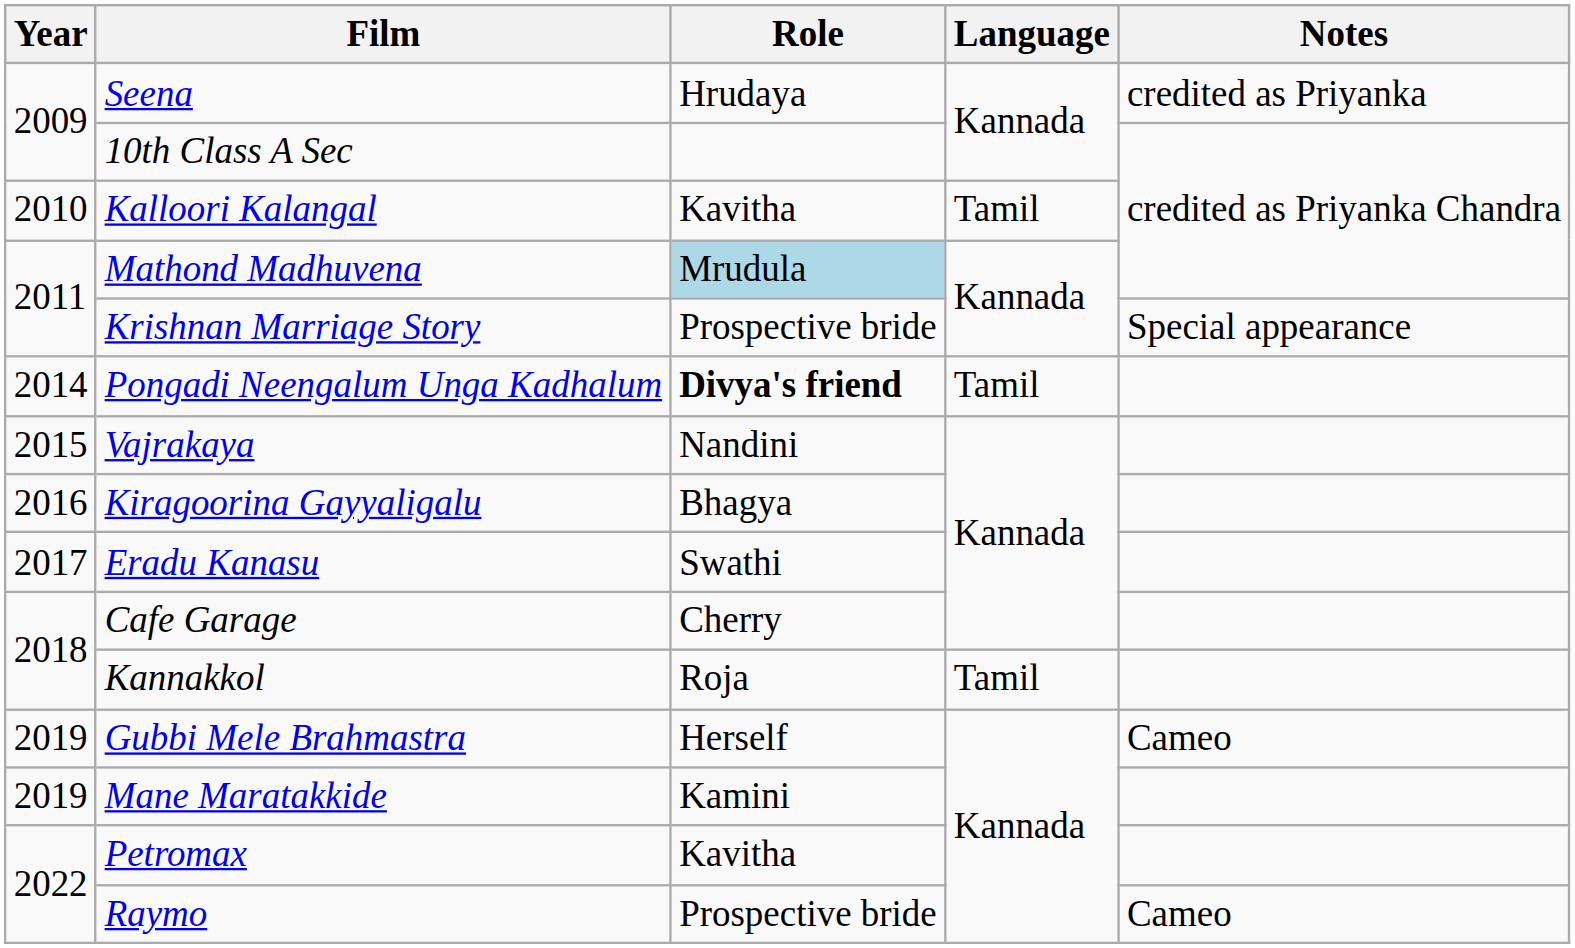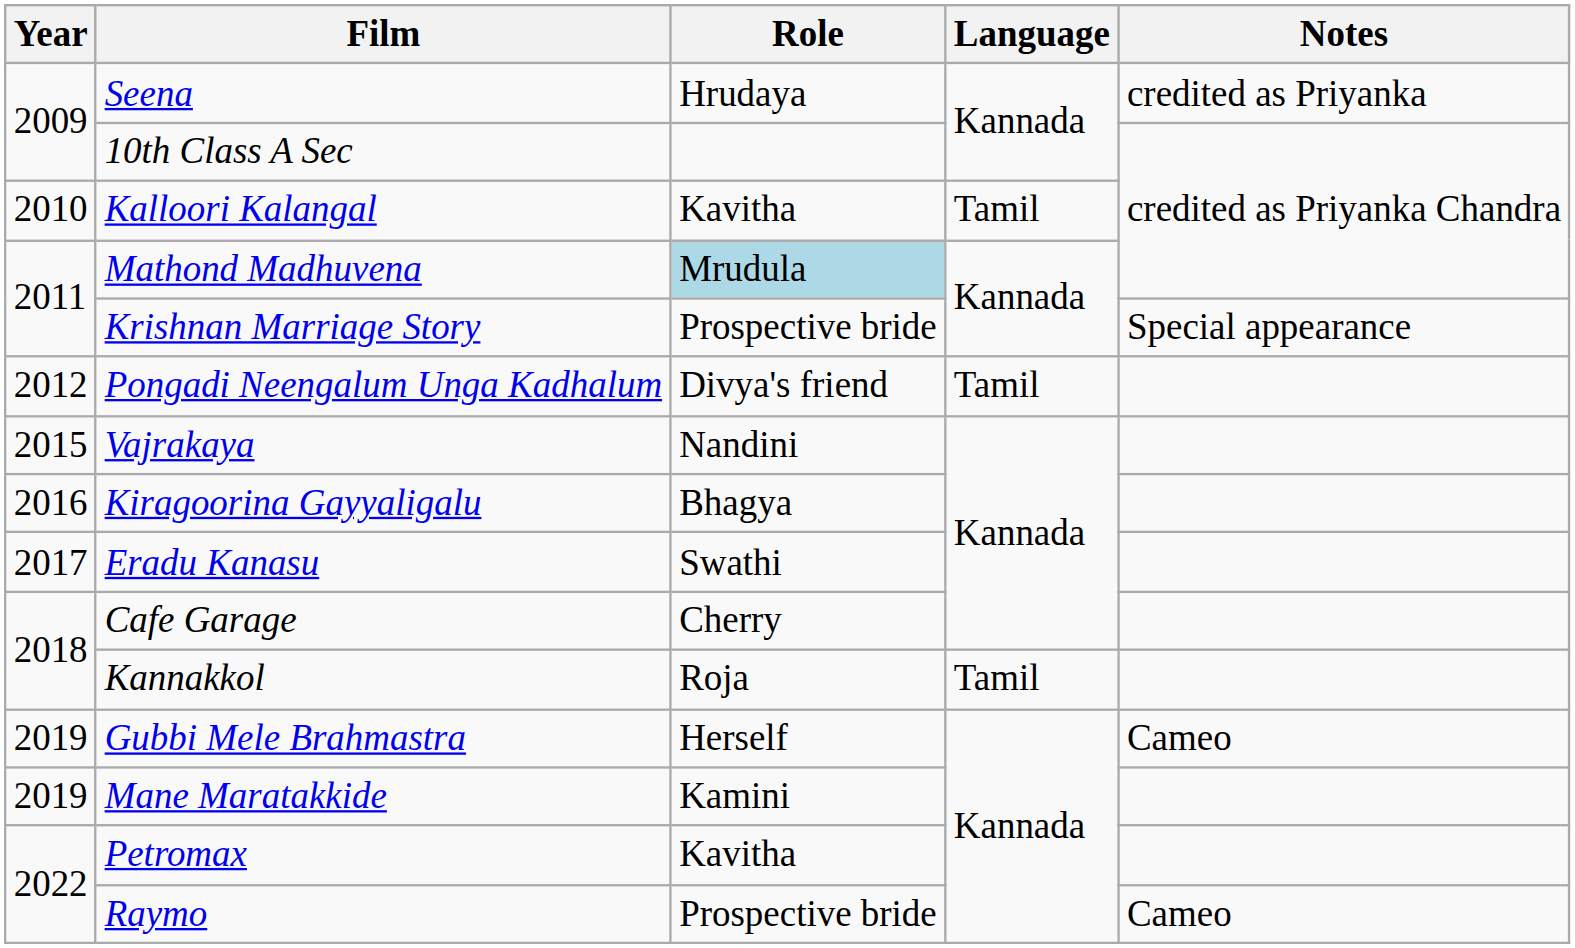Pongadi Neengalum Unga Kadhalum | Year: 2014 -> 2012
Pongadi Neengalum Unga Kadhalum | Role: bold -> normal
